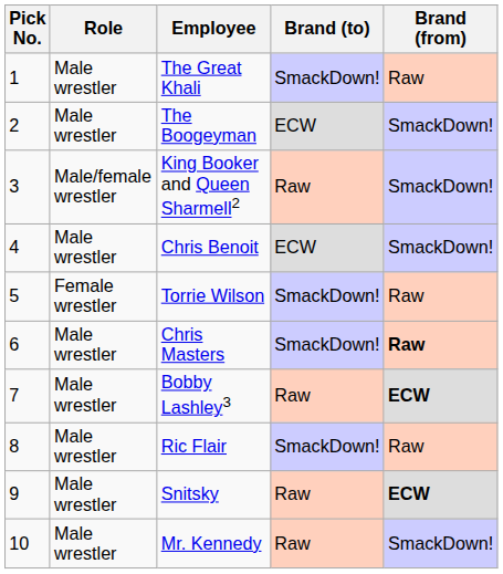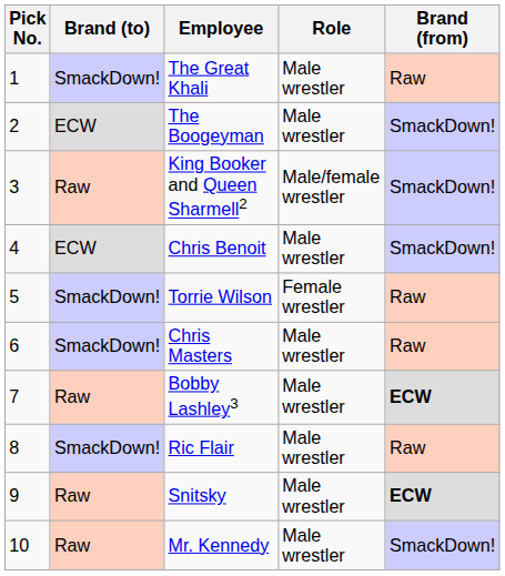columns swapped: Brand (to) <-> Role
Chris Masters | Brand (from): bold -> normal
